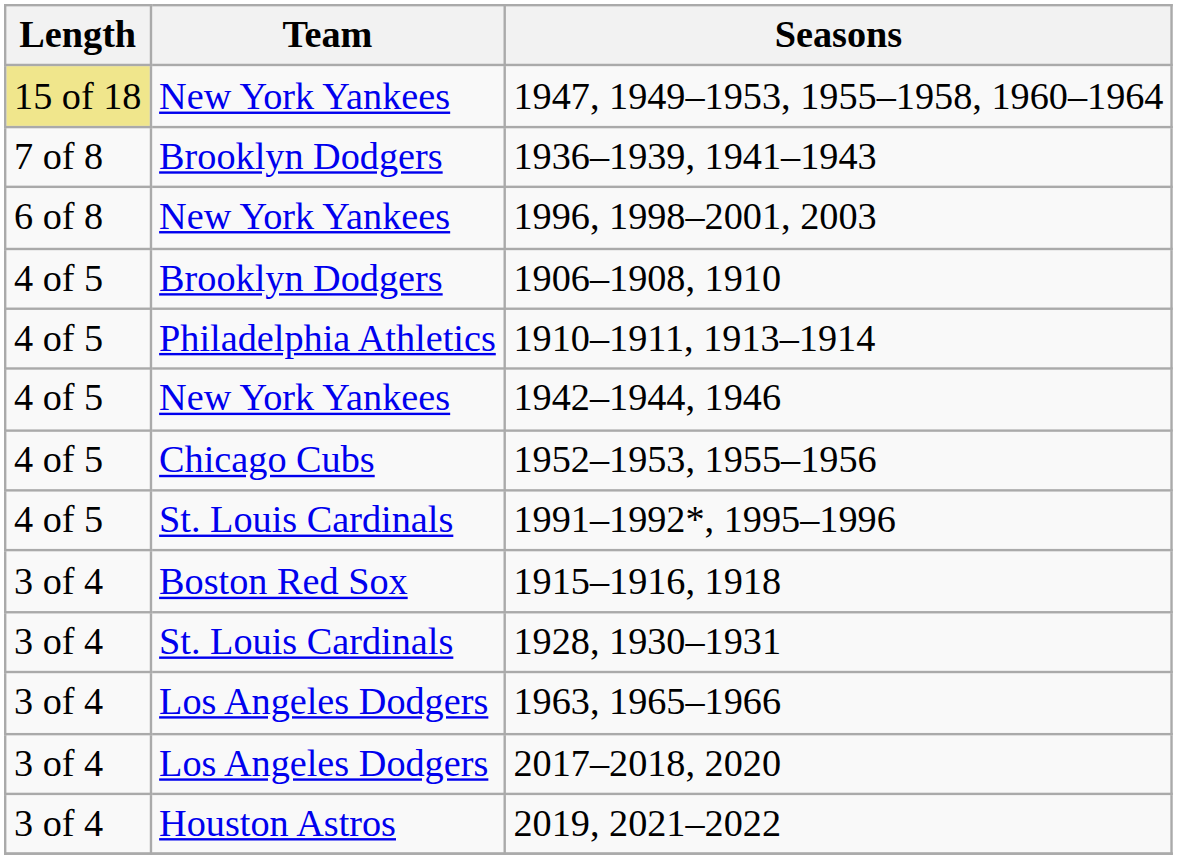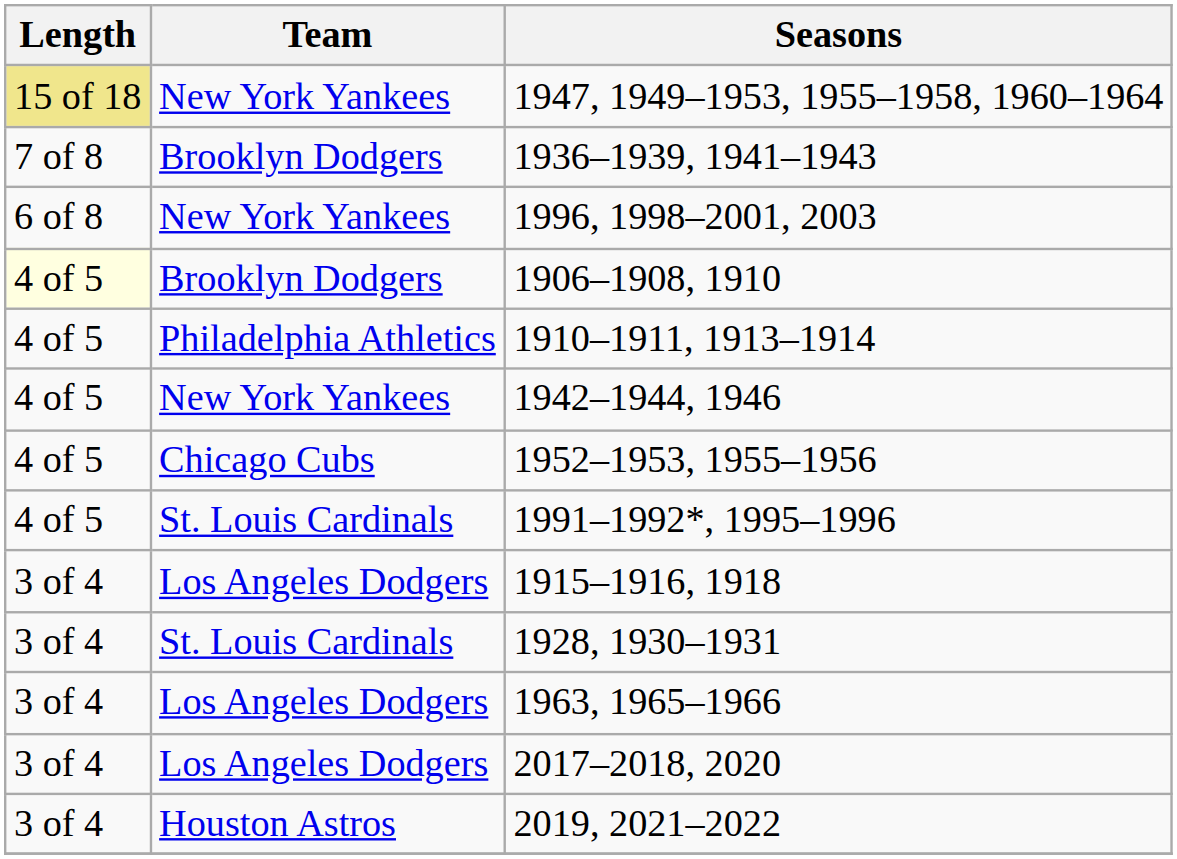1906–1908, 1910 | Length: no background -> lightyellow background
1915–1916, 1918 | Team: Boston Red Sox -> Los Angeles Dodgers
